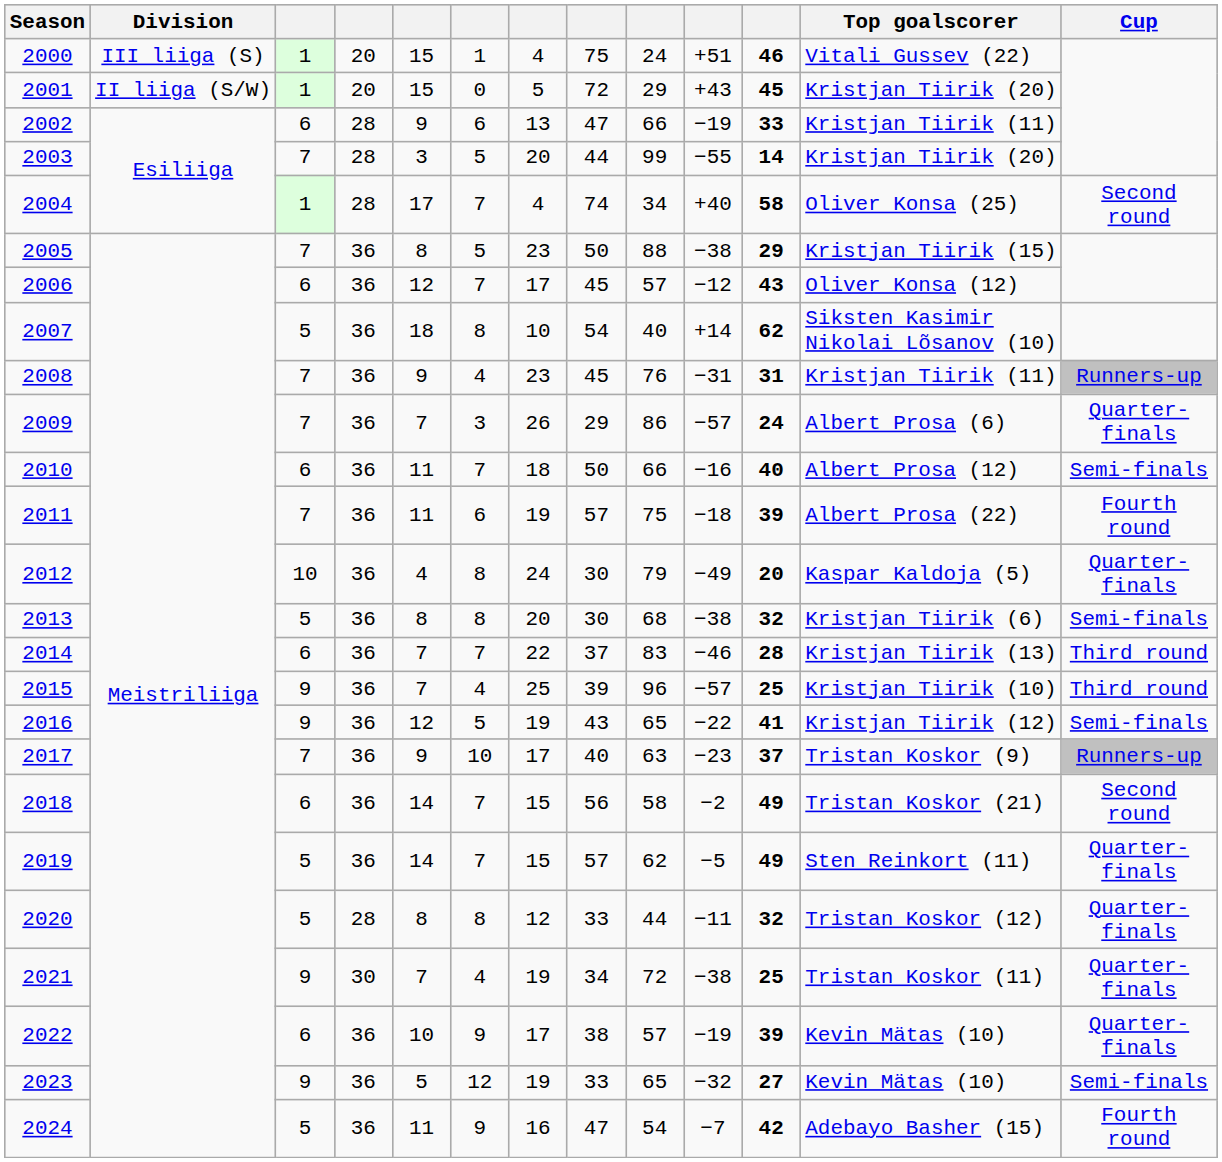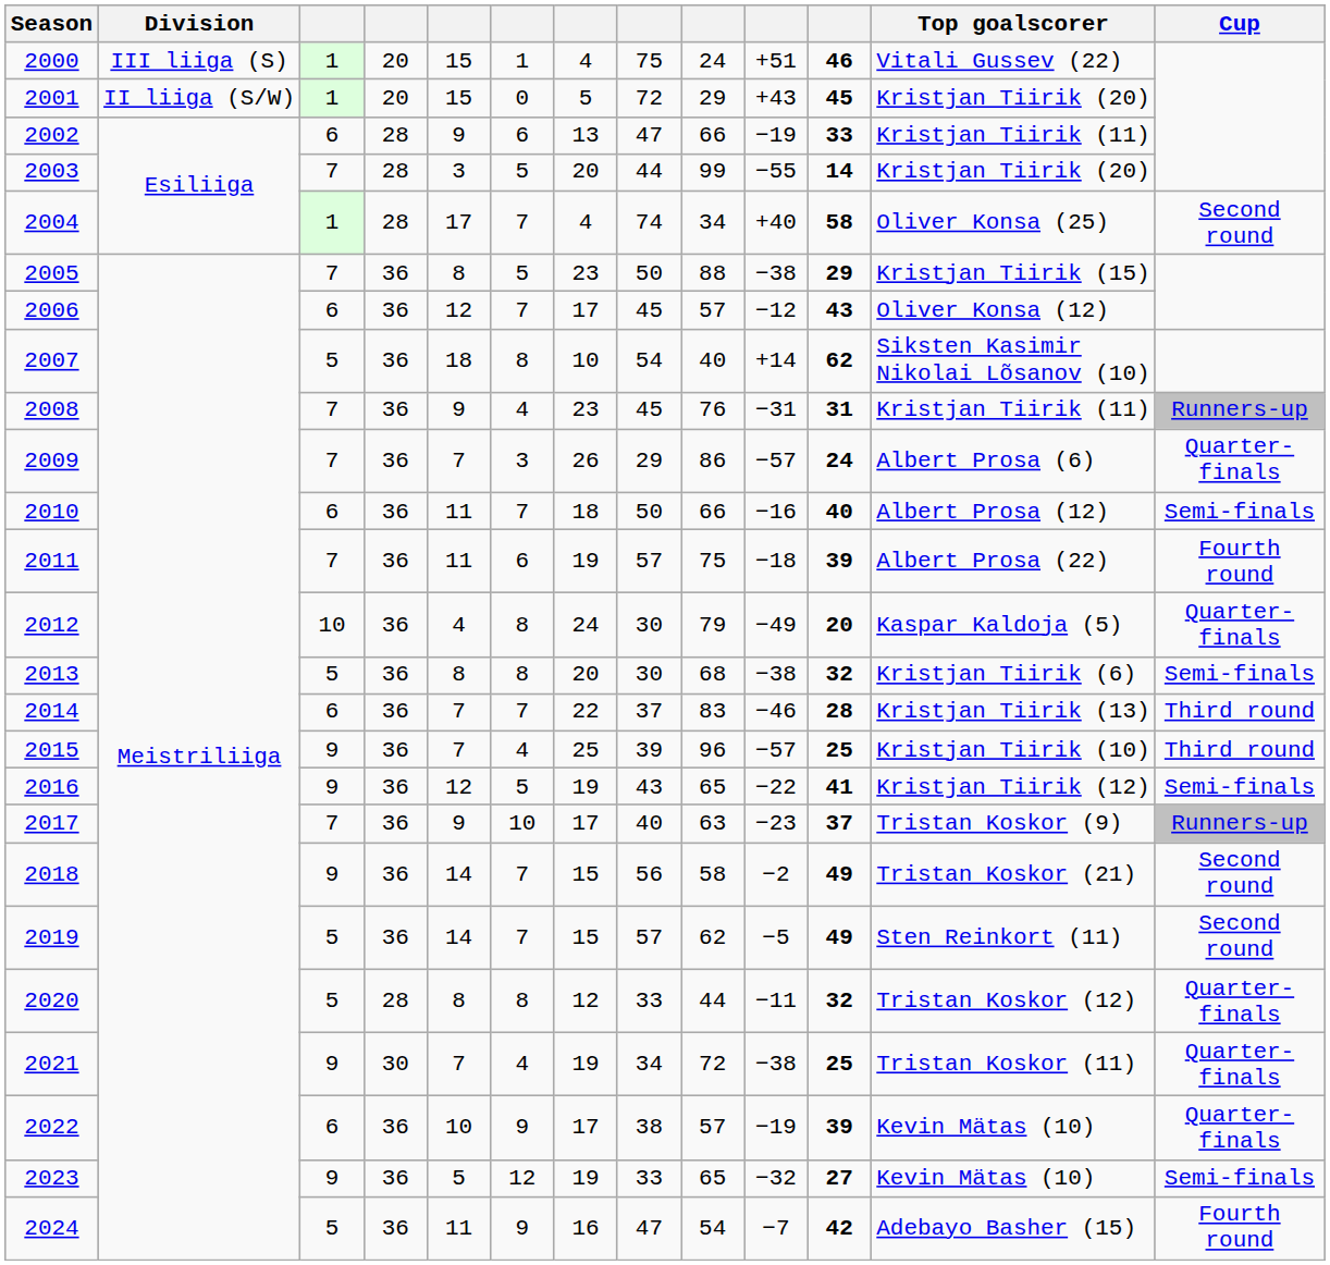2018 | column 3: 6 -> 9
2019 | Cup: Quarter-finals -> Second round
